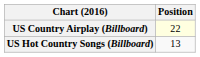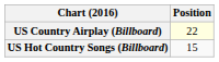US Hot Country Songs (Billboard) | Position: 13 -> 15
